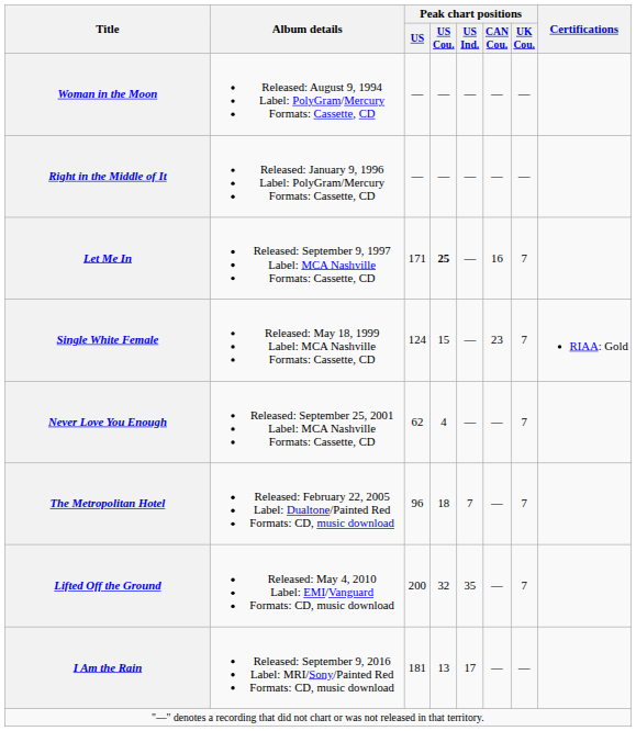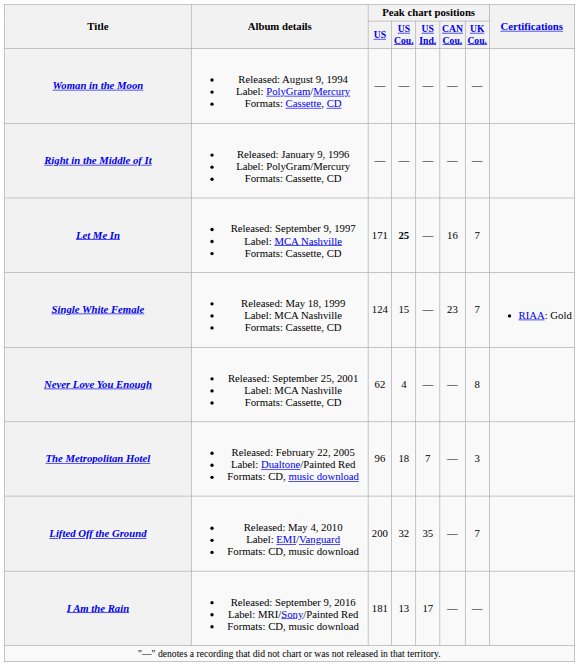Never Love You Enough | Peak chart positions / UK Cou.: 7 -> 8
The Metropolitan Hotel | Peak chart positions / UK Cou.: 7 -> 3
